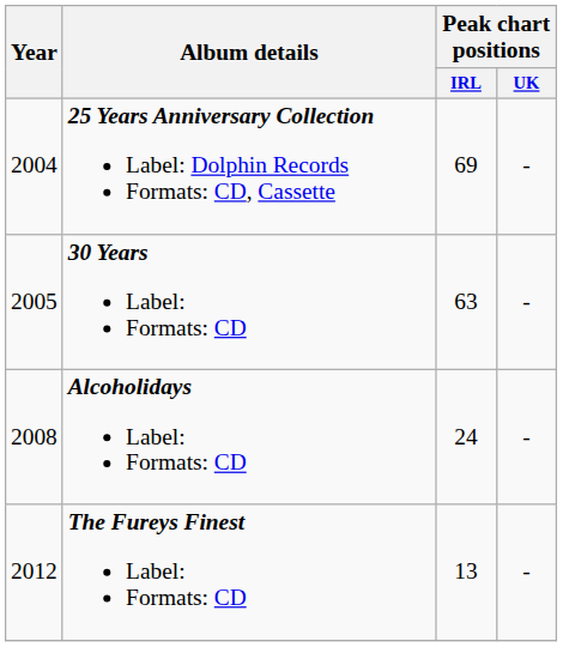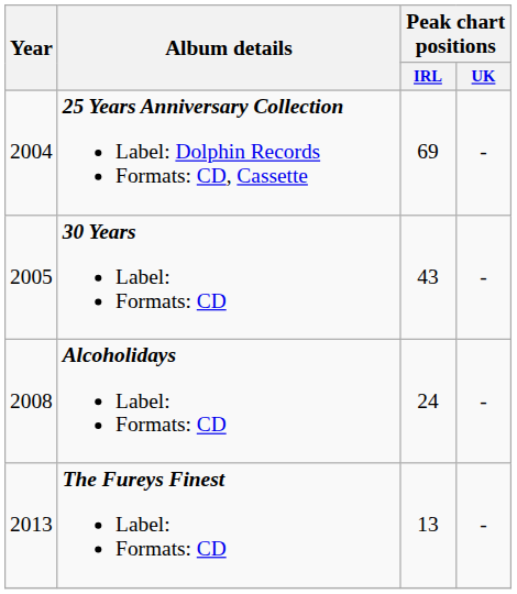30 Years Label: Formats: CD | Peak chart positions / IRL: 63 -> 43
The Fureys Finest Label: Formats: CD | Year: 2012 -> 2013
